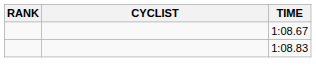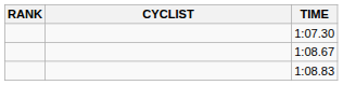+ row: 1:07.30
